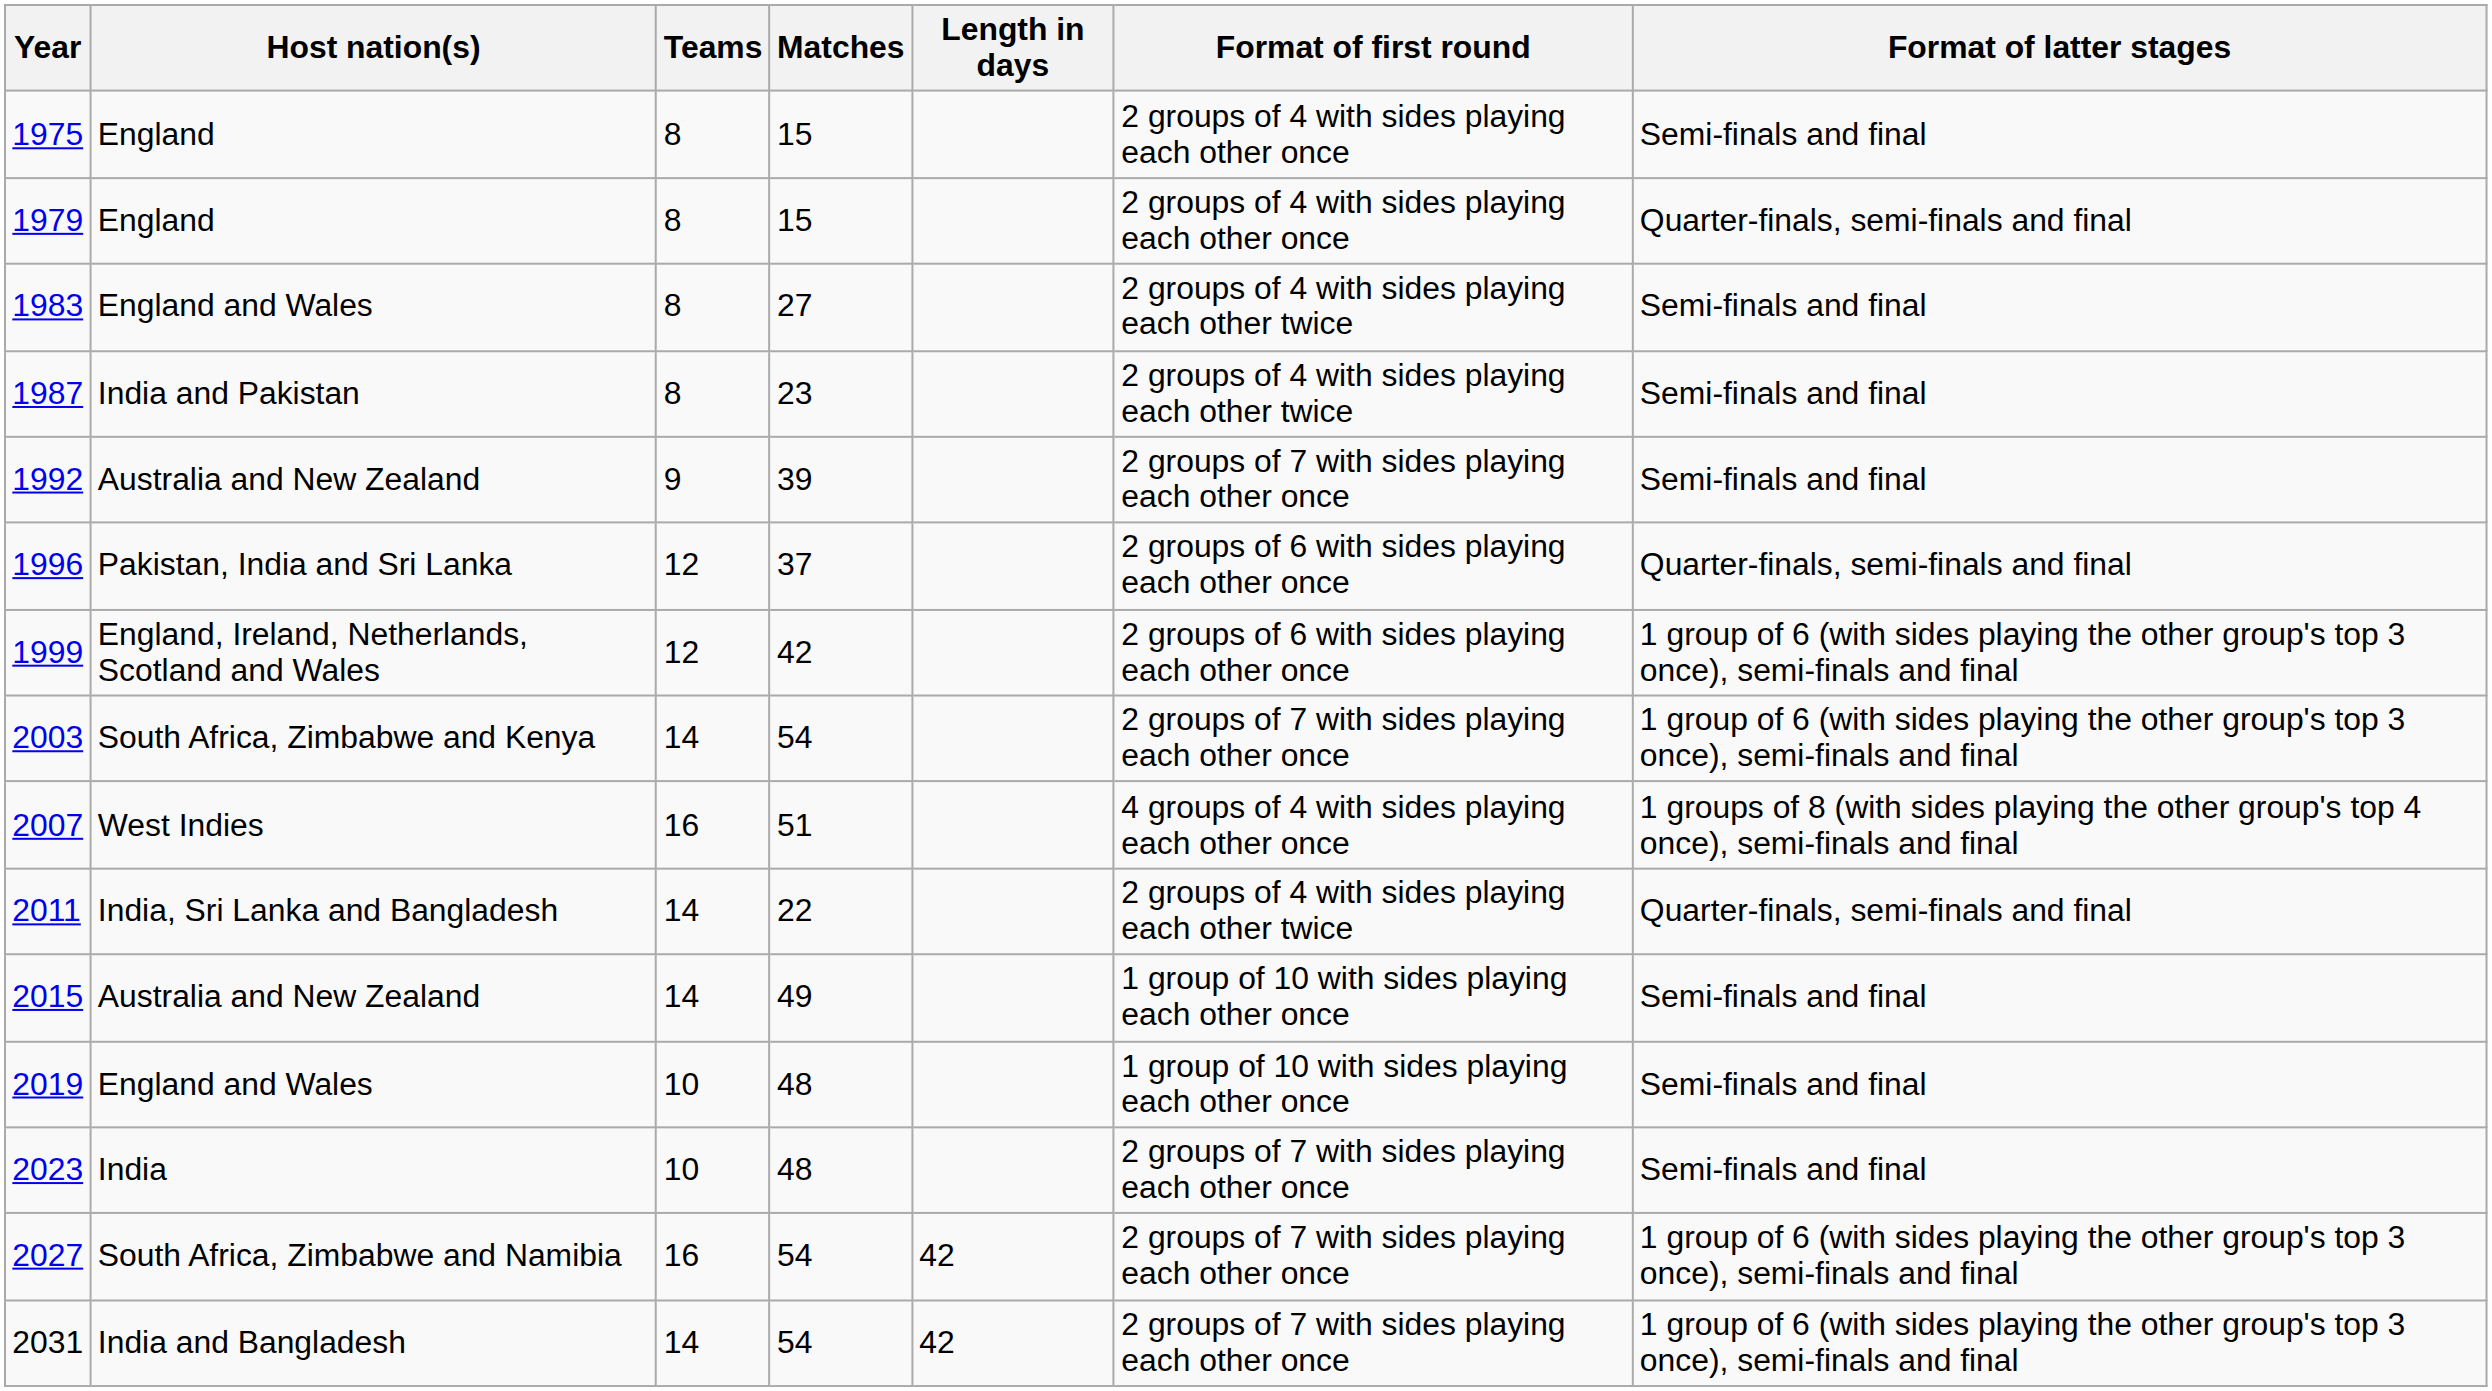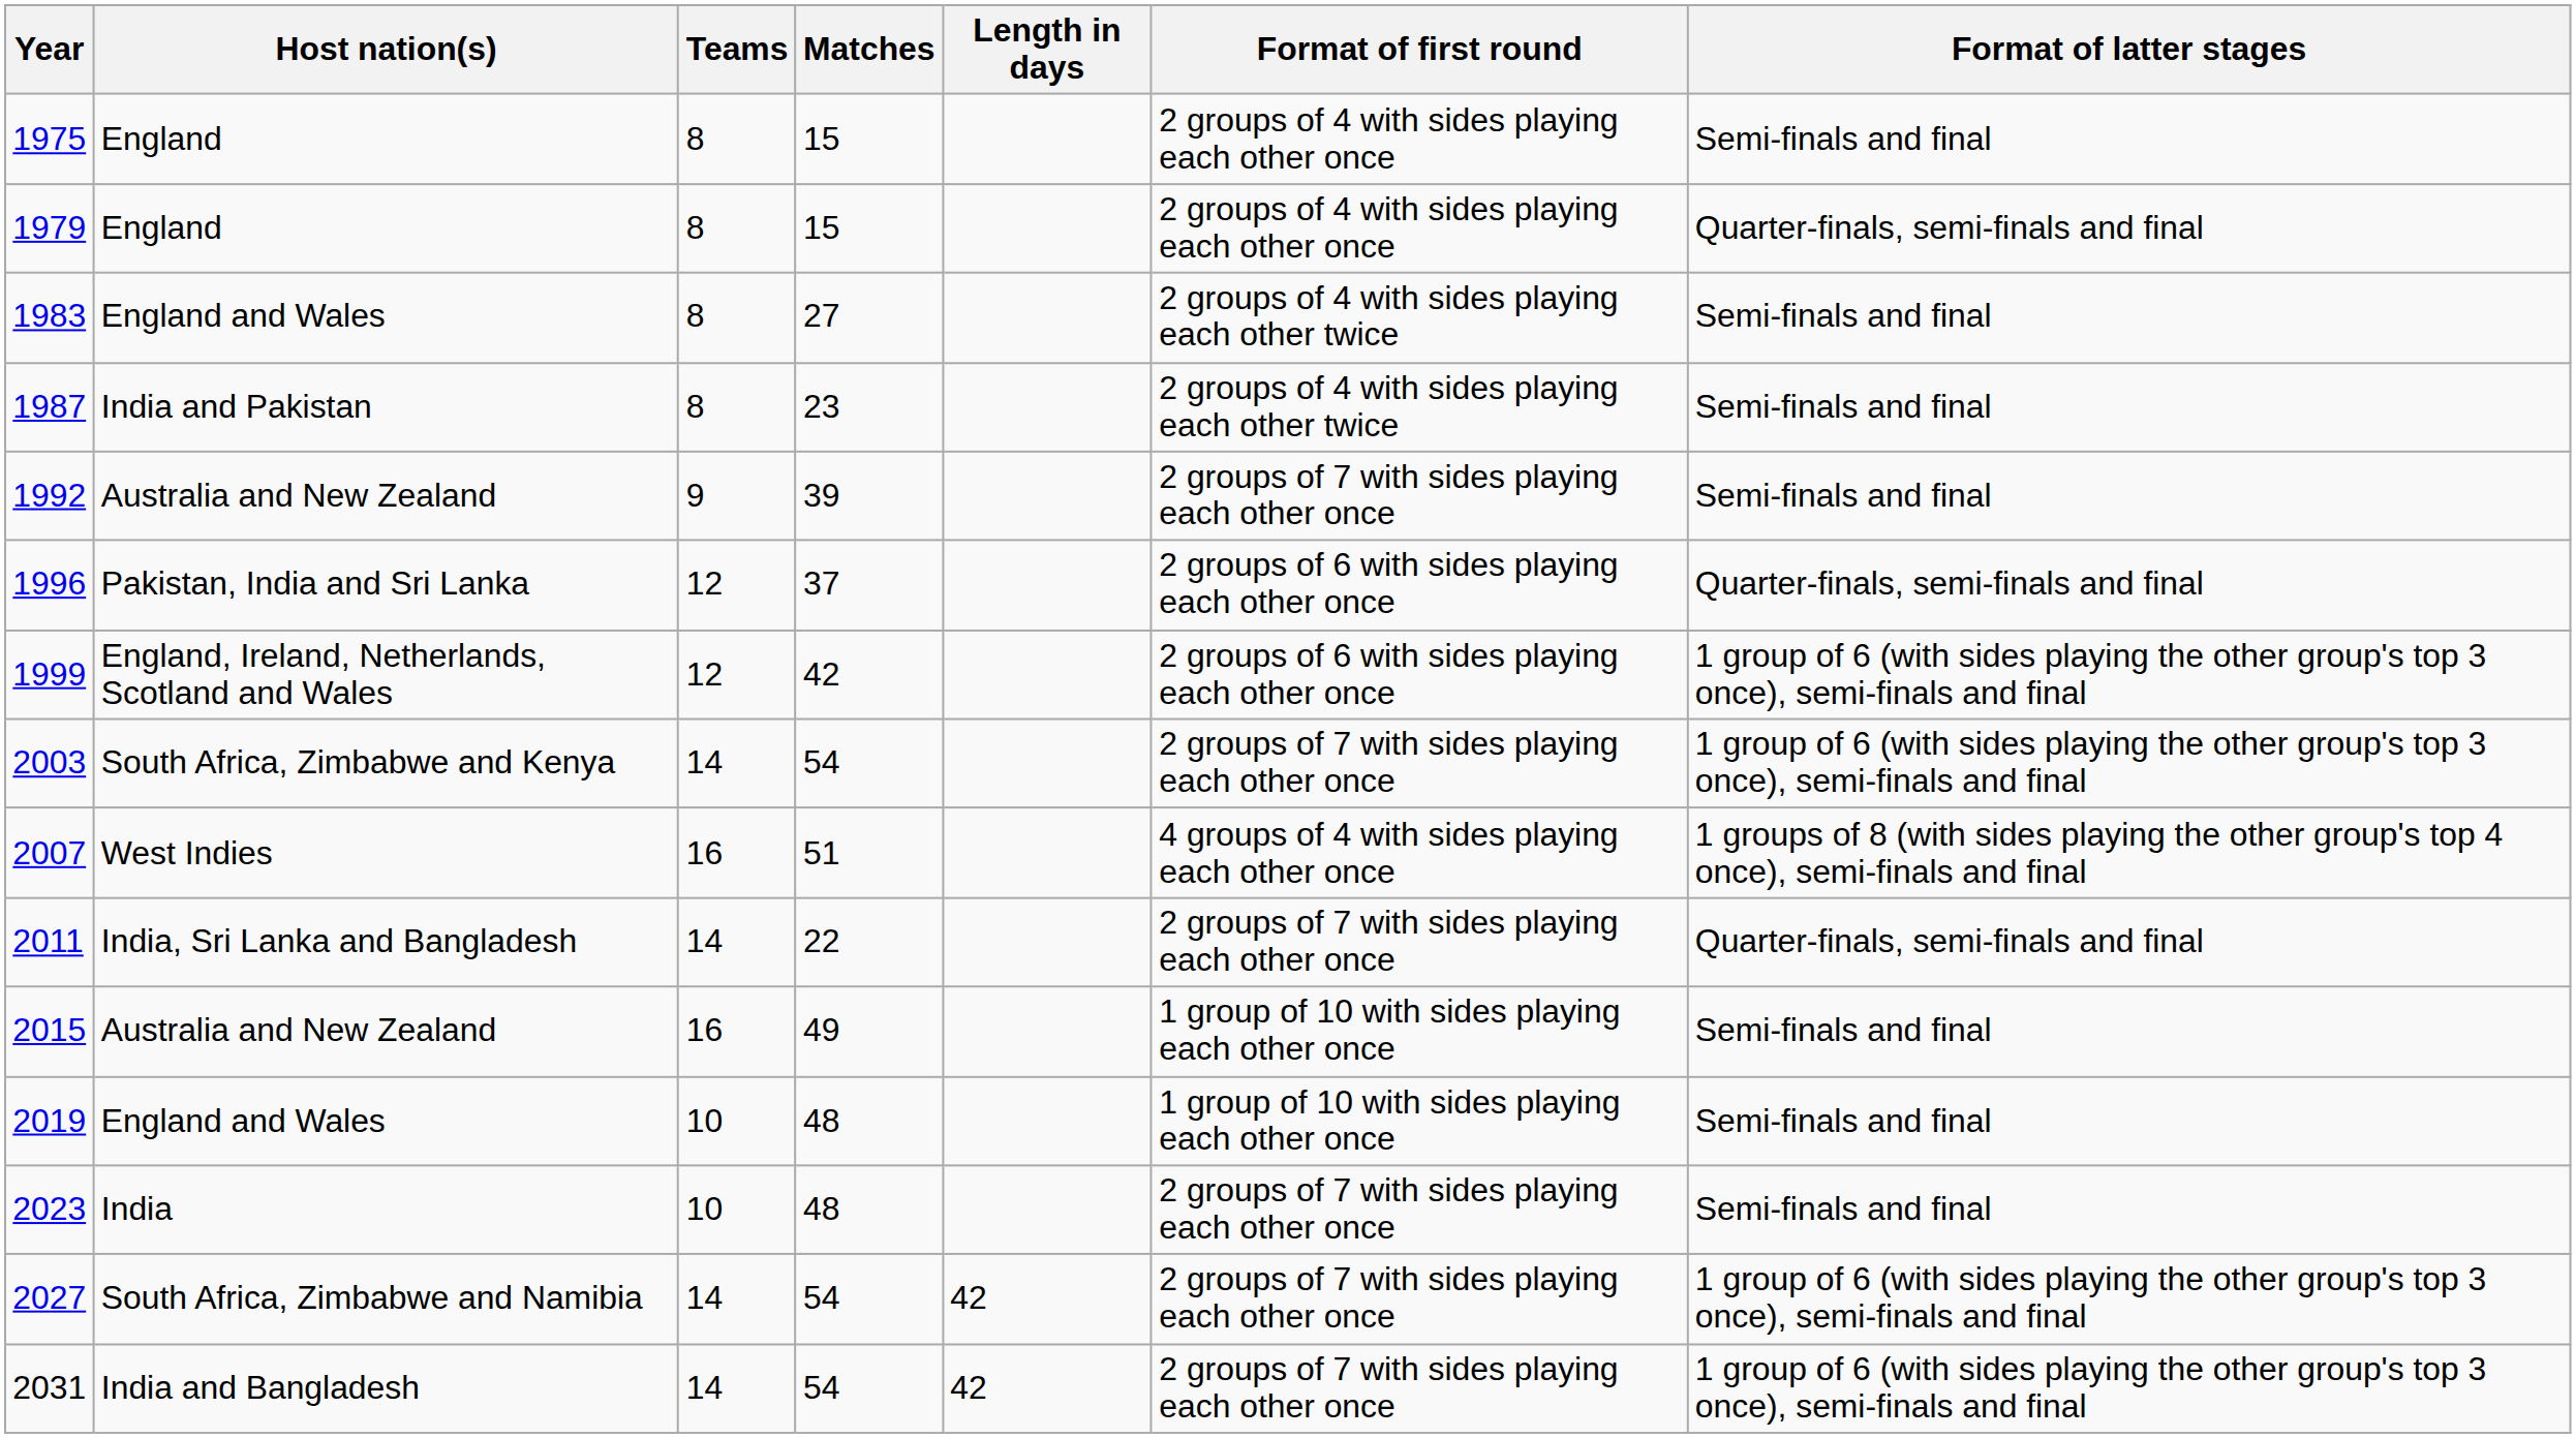2011 | Format of first round: 2 groups of 4 with sides playing each other twice -> 2 groups of 7 with sides playing each other once
2015 | Teams: 14 -> 16
2027 | Teams: 16 -> 14
